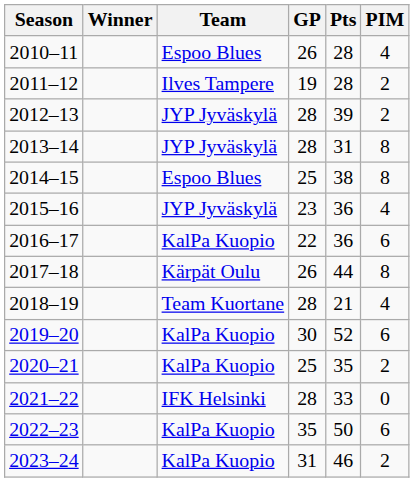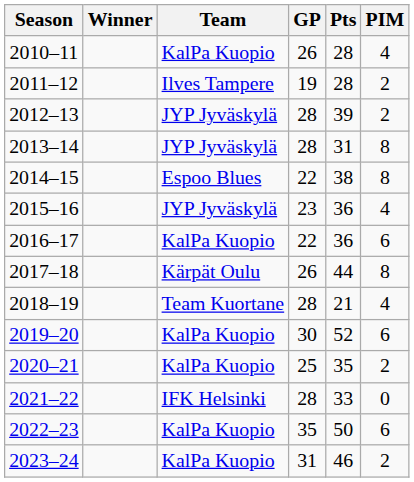2010–11 | Team: Espoo Blues -> KalPa Kuopio
2014–15 | GP: 25 -> 22
